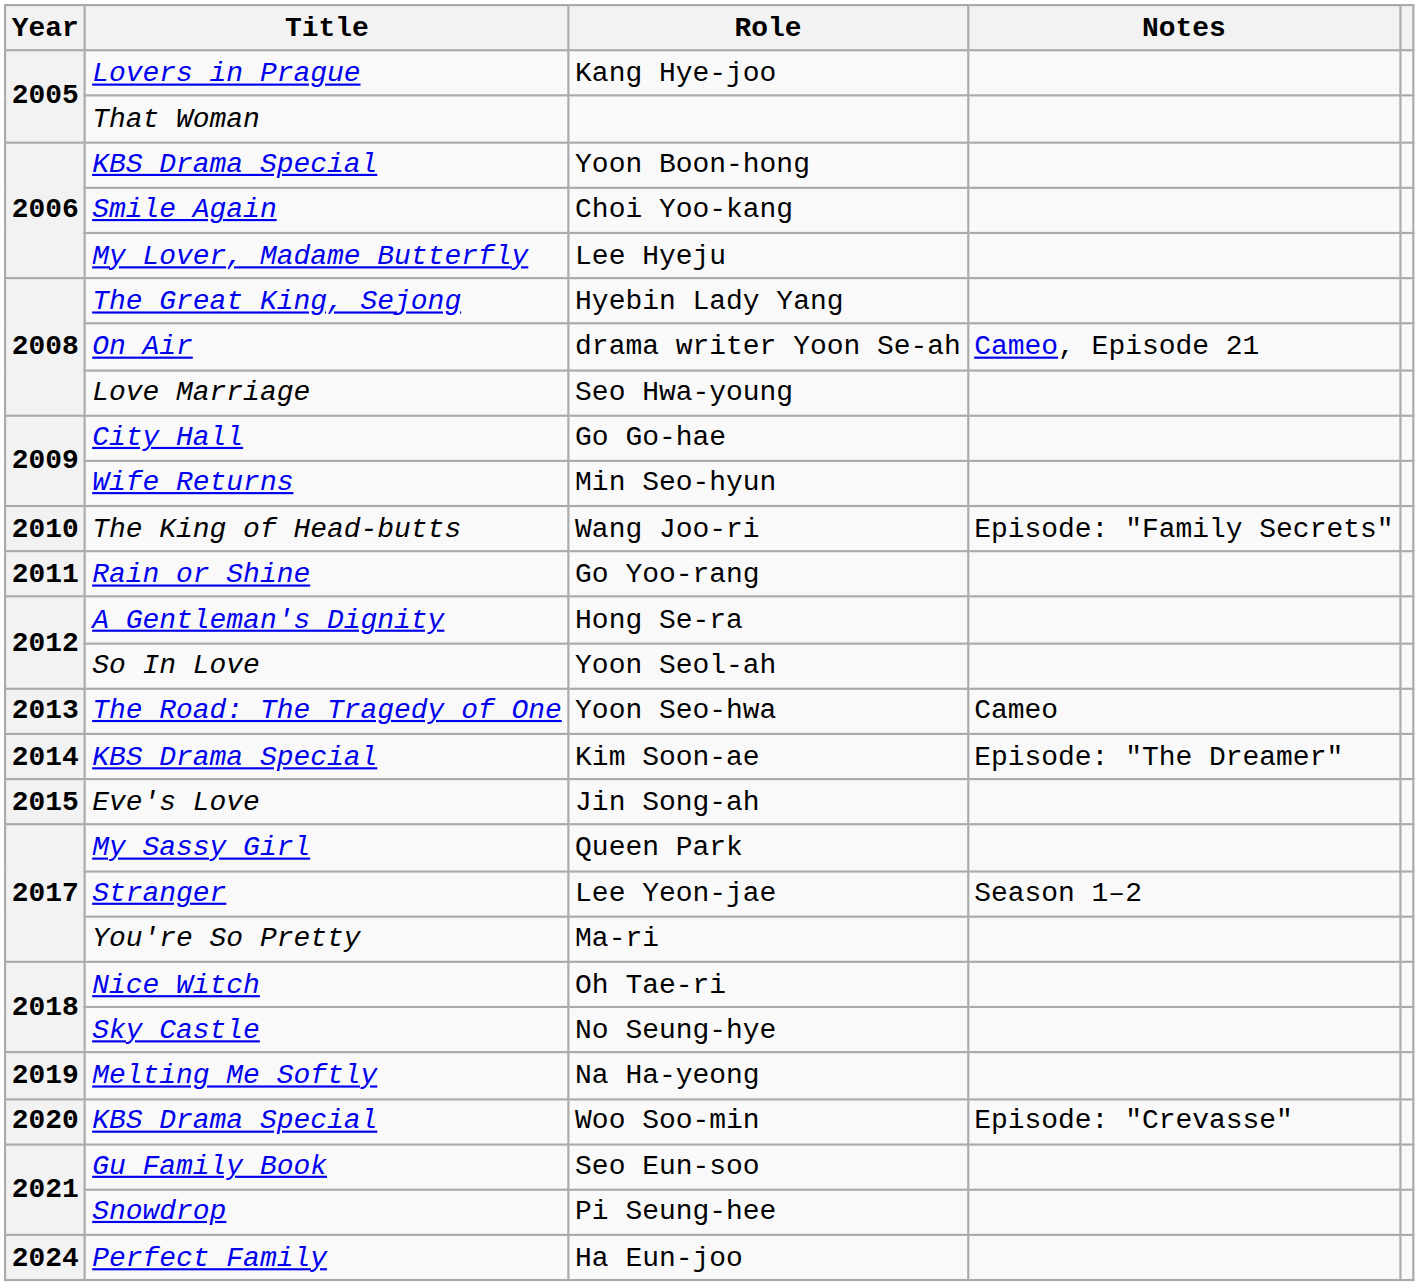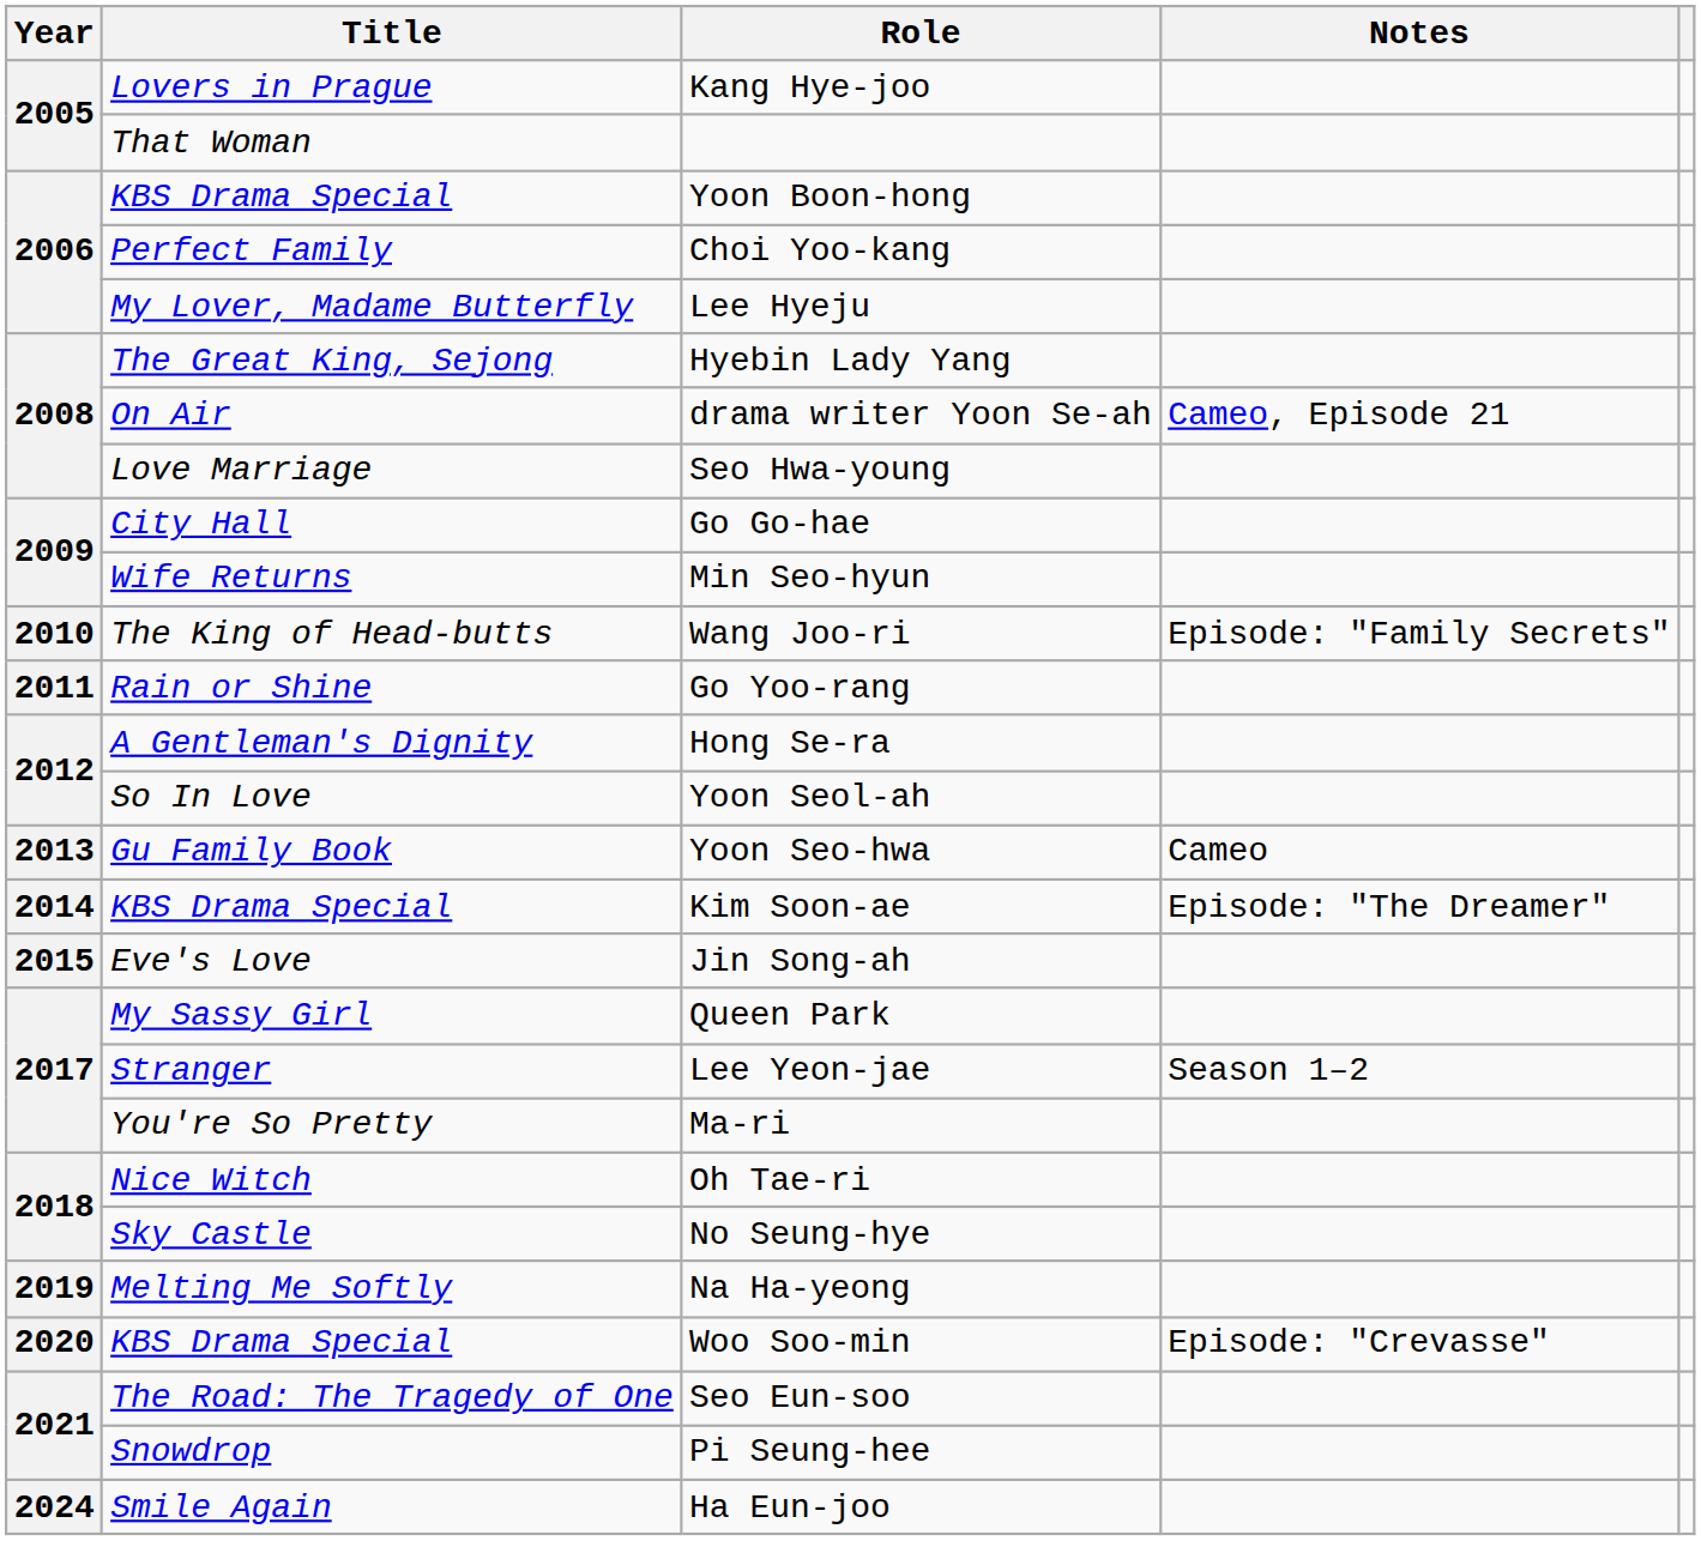Choi Yoo-kang | Title: Smile Again -> Perfect Family
Yoon Seo-hwa | Title: The Road: The Tragedy of One -> Gu Family Book
Seo Eun-soo | Title: Gu Family Book -> The Road: The Tragedy of One
Ha Eun-joo | Title: Perfect Family -> Smile Again
